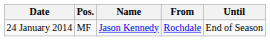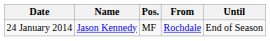columns swapped: Pos. <-> Name
